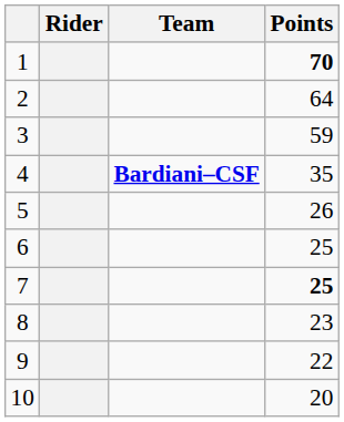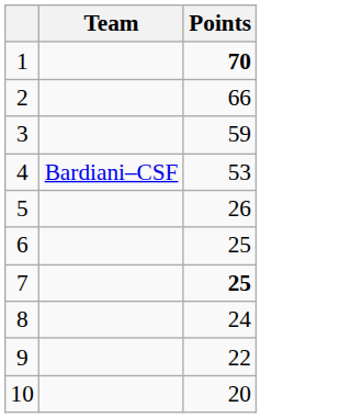- column: Rider
2 | Points: 64 -> 66
4 | Team: bold -> normal
4 | Points: 35 -> 53
8 | Points: 23 -> 24
